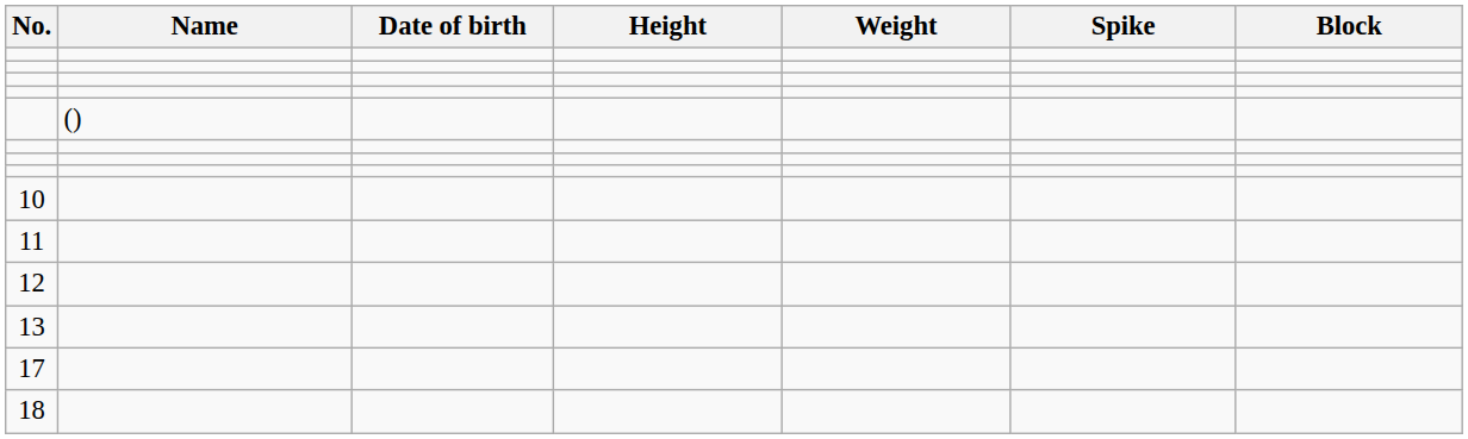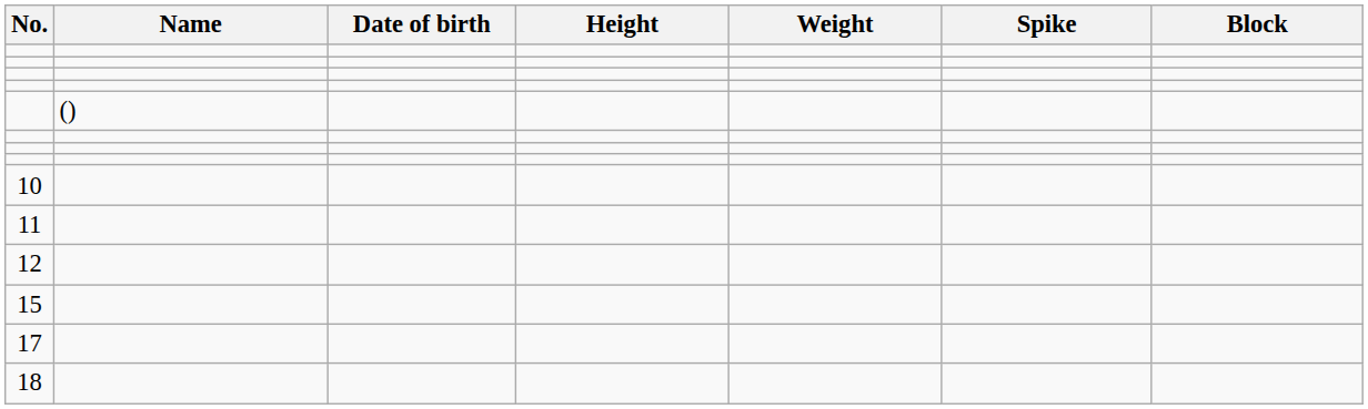- row: 13
+ row: 15
